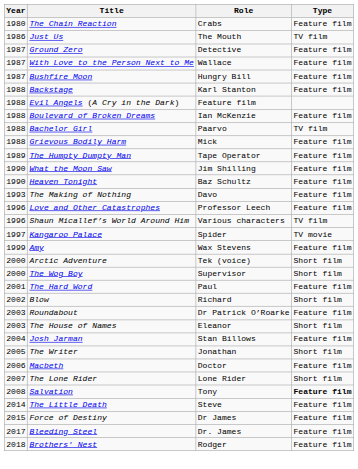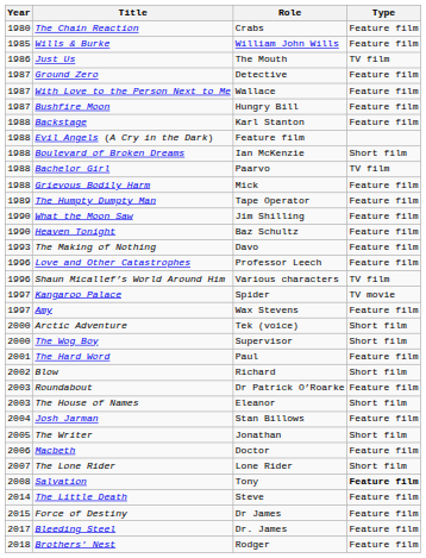+ row: 1985 | Wills & Burke | William John Wills | Feature film
Boulevard of Broken Dreams | Type: Feature film -> Short film
Amy | Year: 1999 -> 1997
